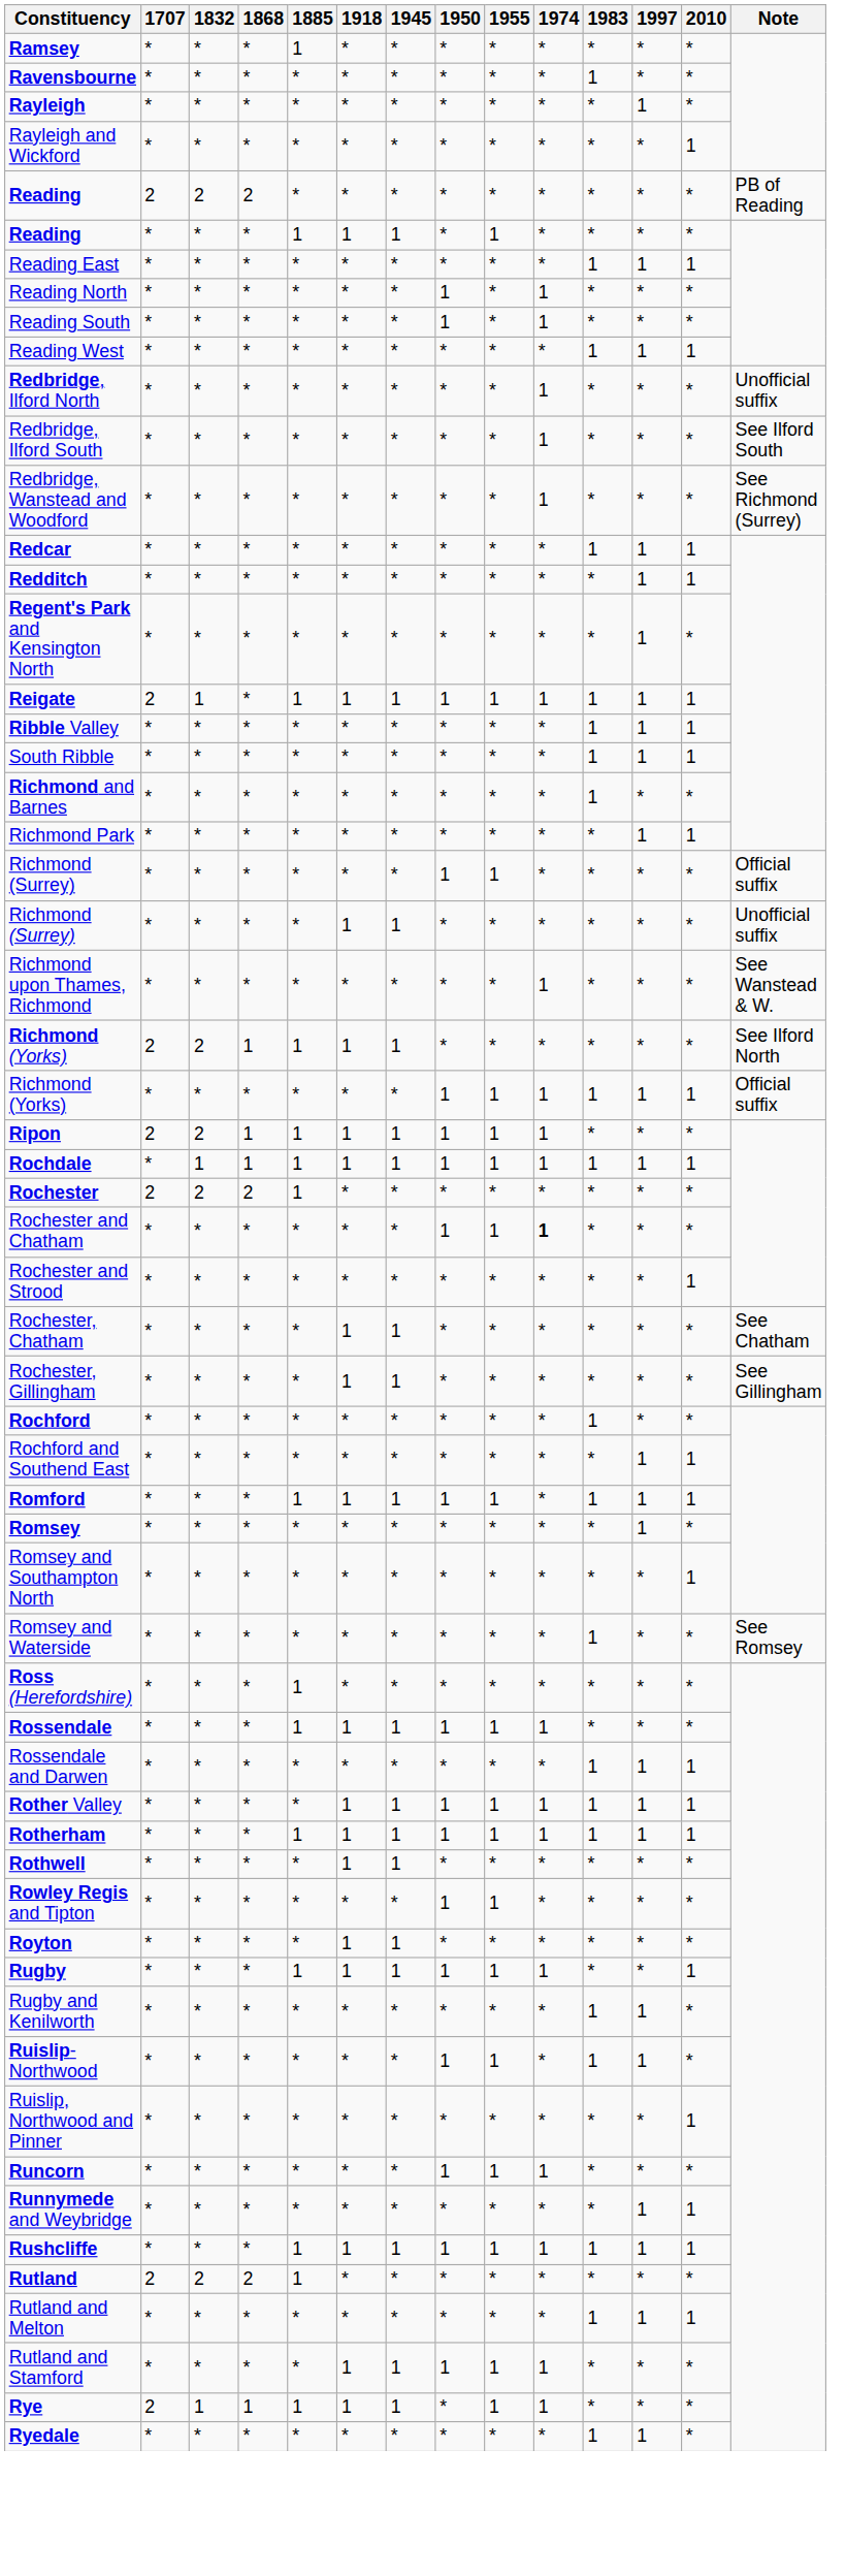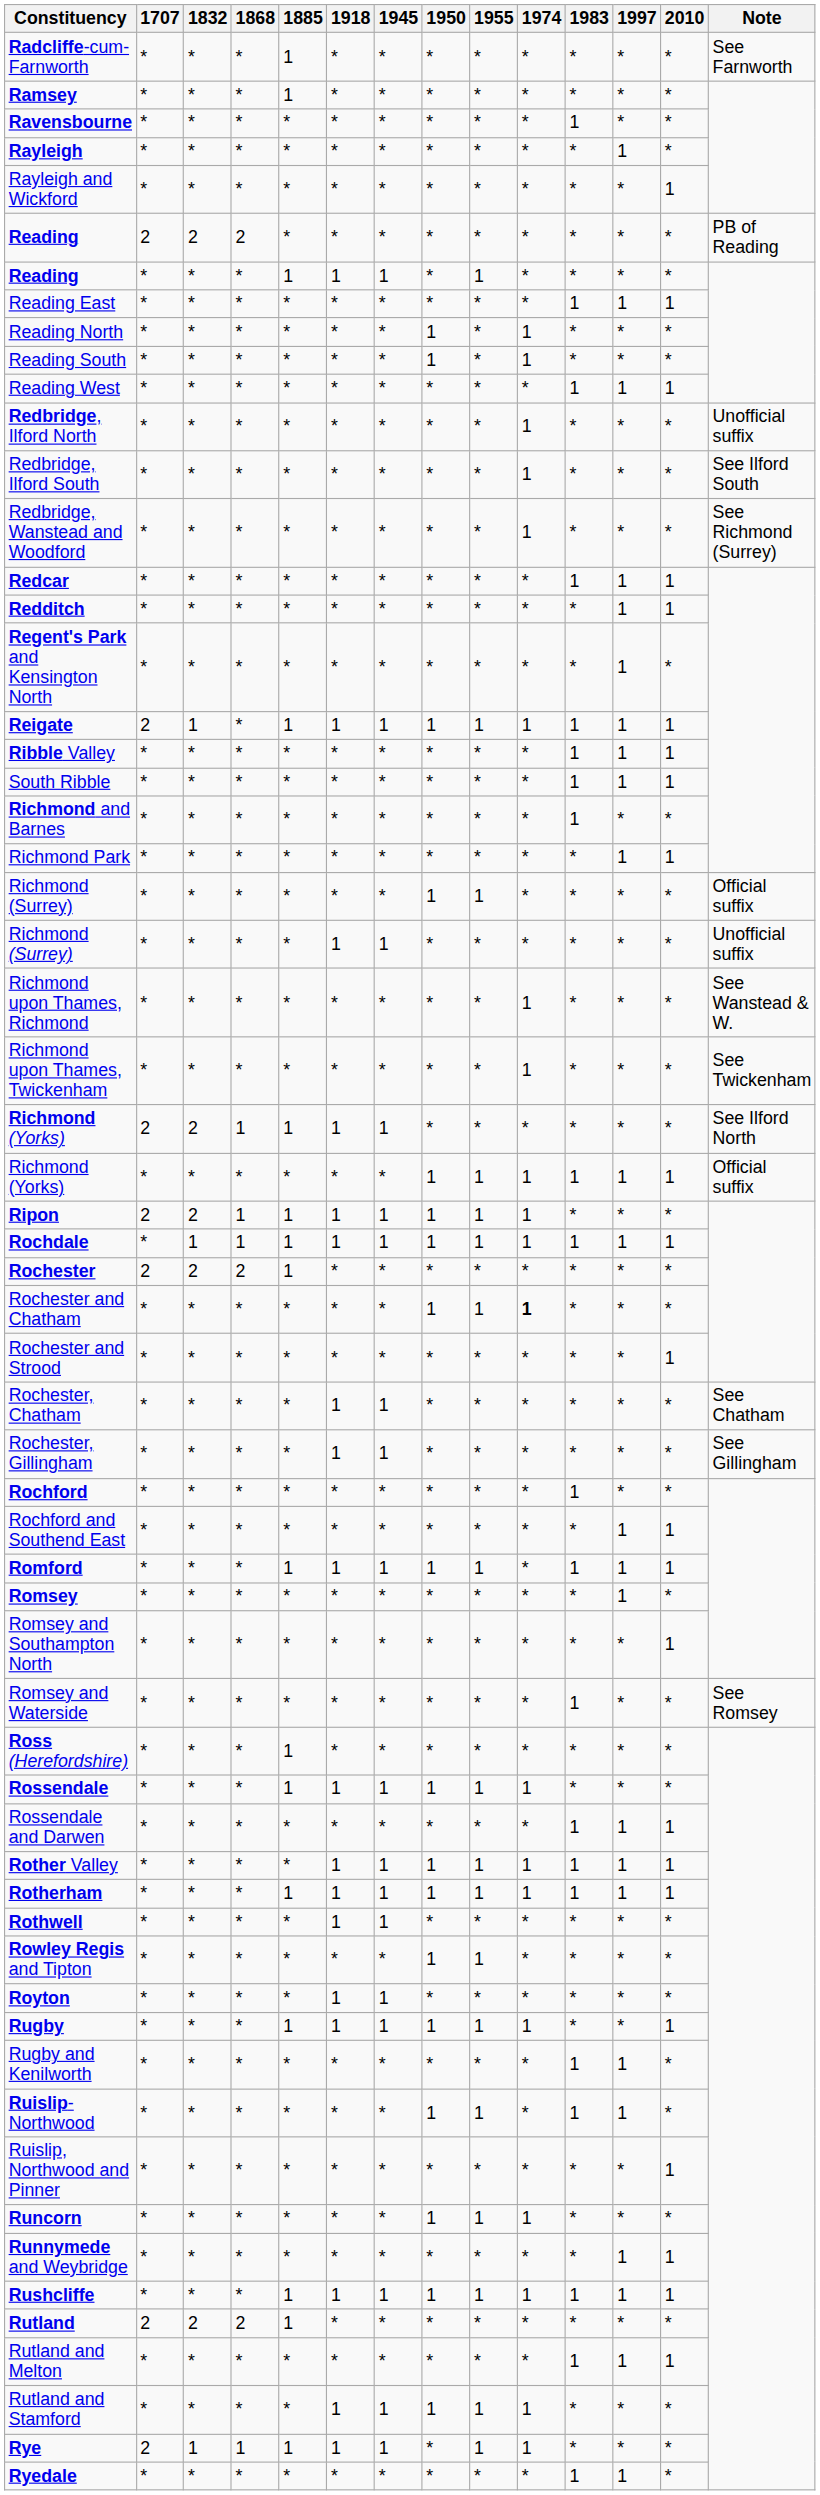+ row: Radcliffe-cum-Farnworth | * | * | * | 1 | * | * | * | * | * | * | * | * | See Farnworth
+ row: Richmond upon Thames, Twickenham | * | * | * | * | * | * | * | * | 1 | * | * | * | See Twickenham
